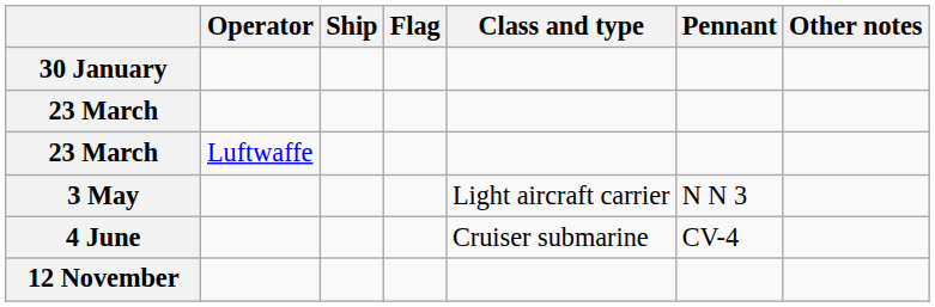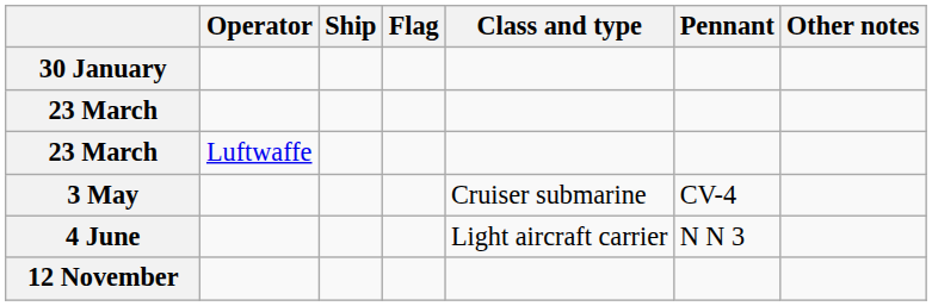3 May | Class and type: Light aircraft carrier -> Cruiser submarine
3 May | Pennant: N N 3 -> CV-4
4 June | Class and type: Cruiser submarine -> Light aircraft carrier
4 June | Pennant: CV-4 -> N N 3
